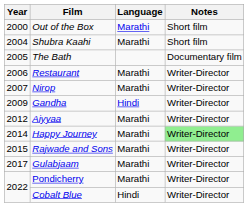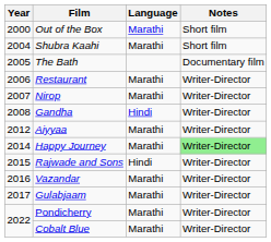Gandha | Year: 2009 -> 2008
Rajwade and Sons | Language: Marathi -> Hindi
+ row: 2016 | Vazandar | Marathi | Writer-Director
Cobalt Blue | Language: Hindi -> Marathi
